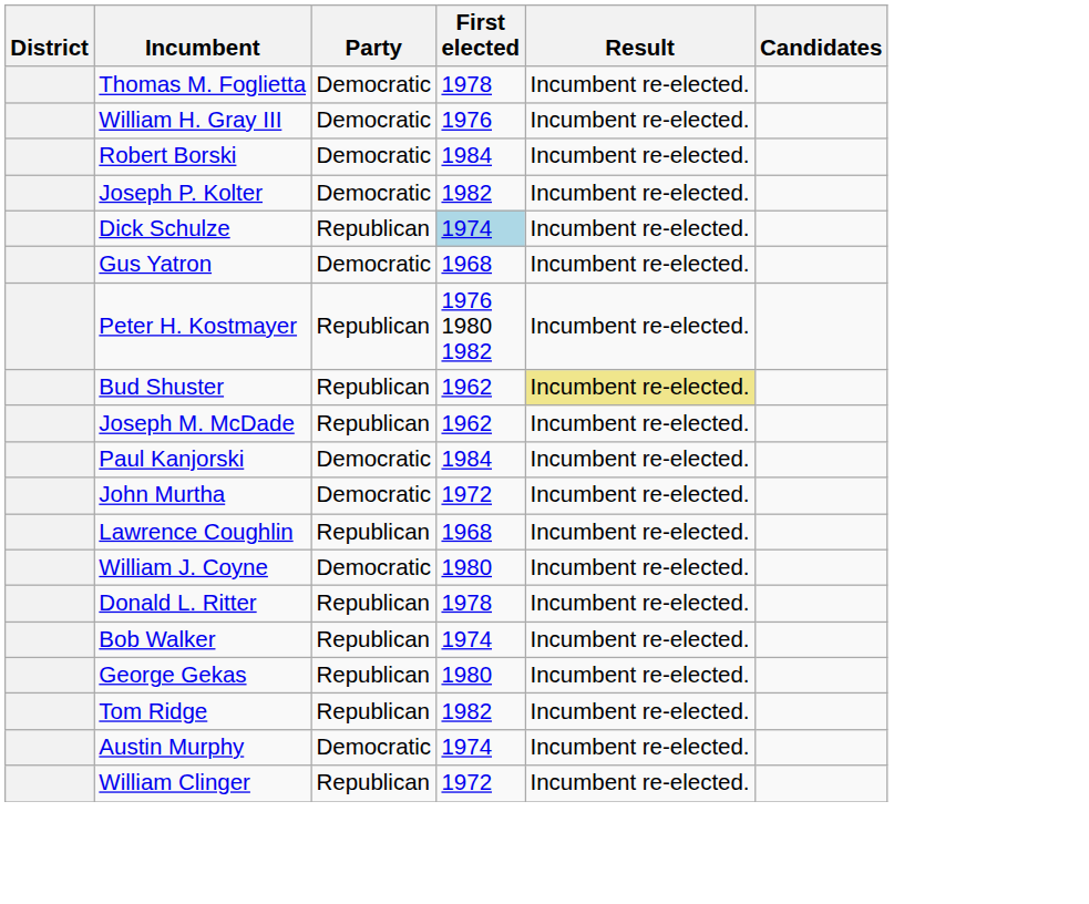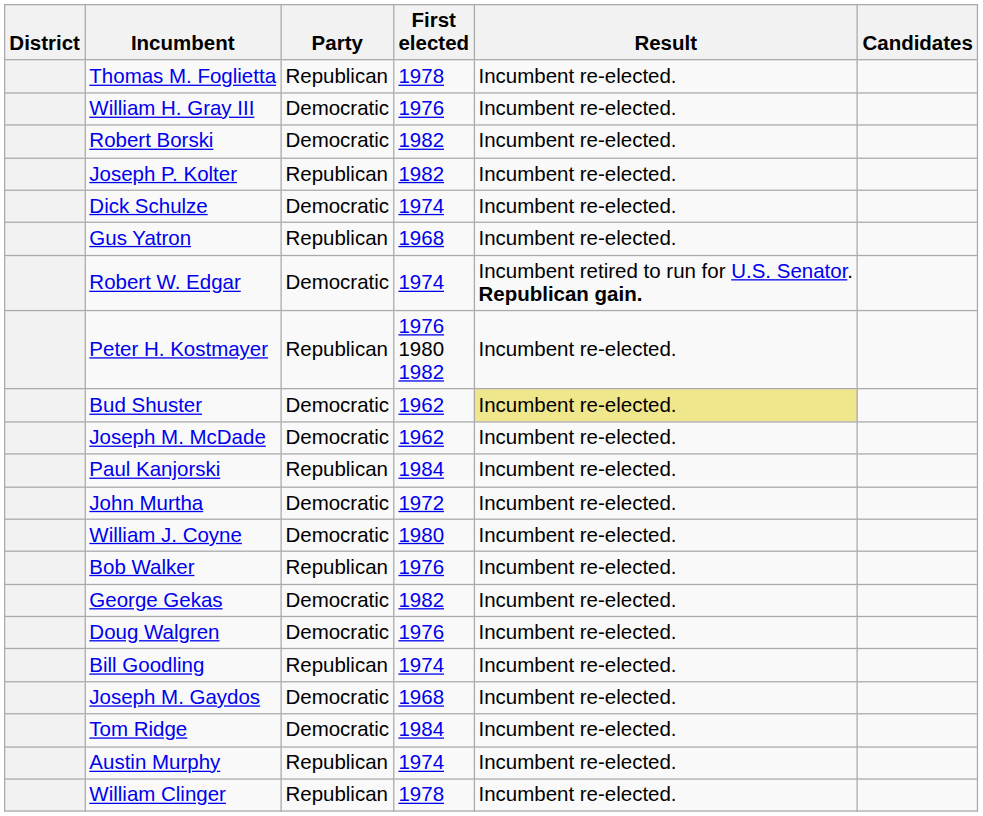Thomas M. Foglietta | Party: Democratic -> Republican
Robert Borski | First elected: 1984 -> 1982
Joseph P. Kolter | Party: Democratic -> Republican
Dick Schulze | Party: Republican -> Democratic
Dick Schulze | First elected: lightblue background -> no background
Gus Yatron | Party: Democratic -> Republican
+ row: Robert W. Edgar | Democratic | 1974 | Incumbent retired to run for U.S. Senator. Republican gain.
Bud Shuster | Party: Republican -> Democratic
Joseph M. McDade | Party: Republican -> Democratic
Paul Kanjorski | Party: Democratic -> Republican
- row: Lawrence Coughlin | Republican | 1968 | Incumbent re-elected.
- row: Donald L. Ritter | Republican | 1978 | Incumbent re-elected.
Bob Walker | First elected: 1974 -> 1976
George Gekas | Party: Republican -> Democratic
George Gekas | First elected: 1980 -> 1982
+ row: Doug Walgren | Democratic | 1976 | Incumbent re-elected.
+ row: Bill Goodling | Republican | 1974 | Incumbent re-elected.
+ row: Joseph M. Gaydos | Democratic | 1968 | Incumbent re-elected.
Tom Ridge | Party: Republican -> Democratic
Tom Ridge | First elected: 1982 -> 1984
Austin Murphy | Party: Democratic -> Republican
William Clinger | First elected: 1972 -> 1978
